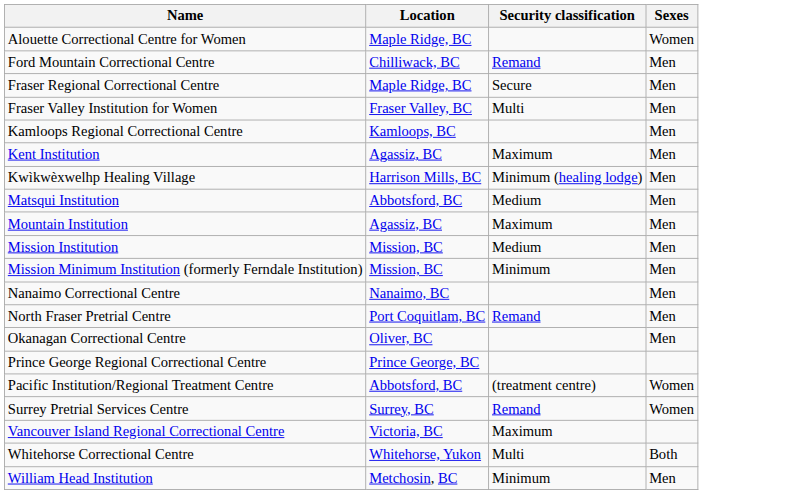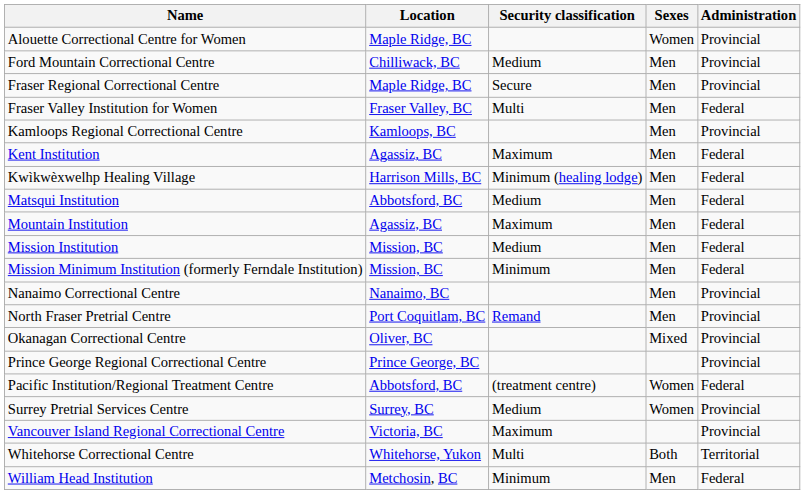+ column: Administration | Provincial | Provincial | Provincial | Federal | Provincial | Federal | Federal | Federal | Federal | Federal | Federal | Provincial | Provincial | Provincial | Provincial | Federal | Provincial | Provincial | Territorial | Federal
Ford Mountain Correctional Centre | Security classification: Remand -> Medium
Okanagan Correctional Centre | Sexes: Men -> Mixed
Surrey Pretrial Services Centre | Security classification: Remand -> Medium
